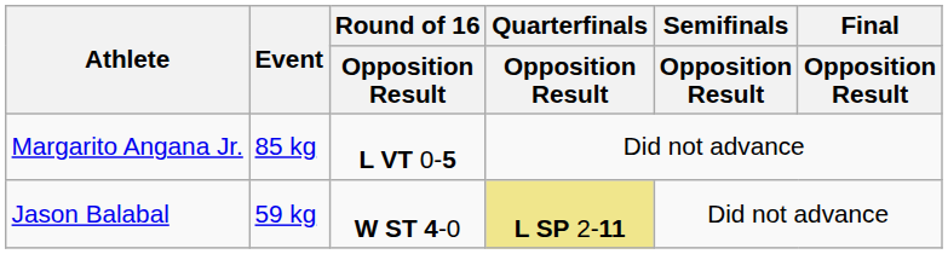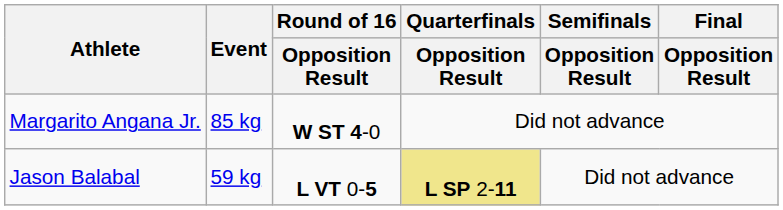Margarito Angana Jr. | Round of 16 / Opposition Result: L VT 0-5 -> W ST 4-0
Jason Balabal | Round of 16 / Opposition Result: W ST 4-0 -> L VT 0-5
